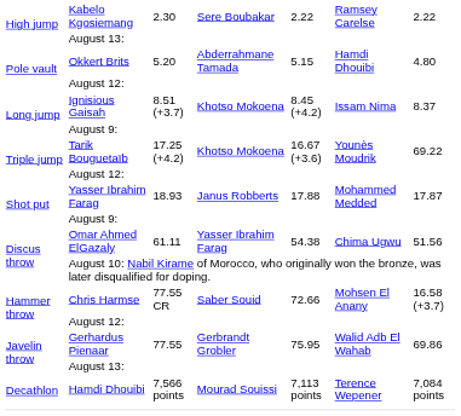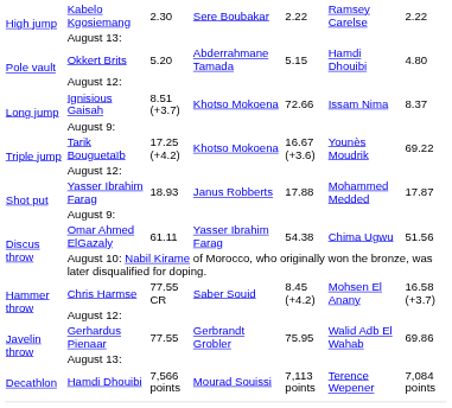Ignisious Gaisah | column 5: 8.45 (+4.2) -> 72.66
Chris Harmse | column 5: 72.66 -> 8.45 (+4.2)
